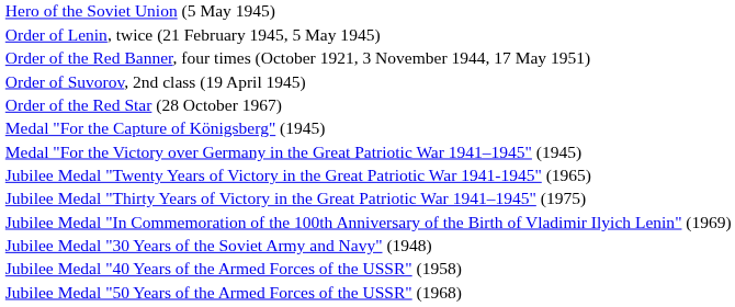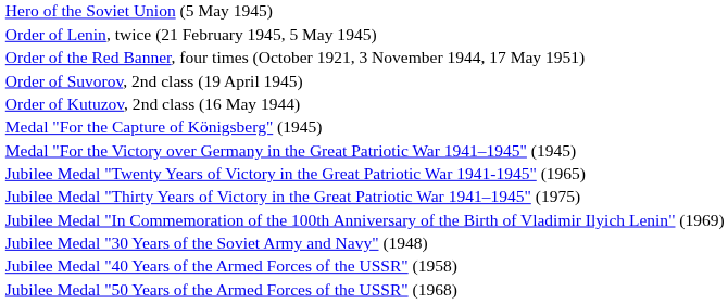+ row: Order of Kutuzov, 2nd class (16 May 1944)
- row: Order of the Red Star (28 October 1967)
